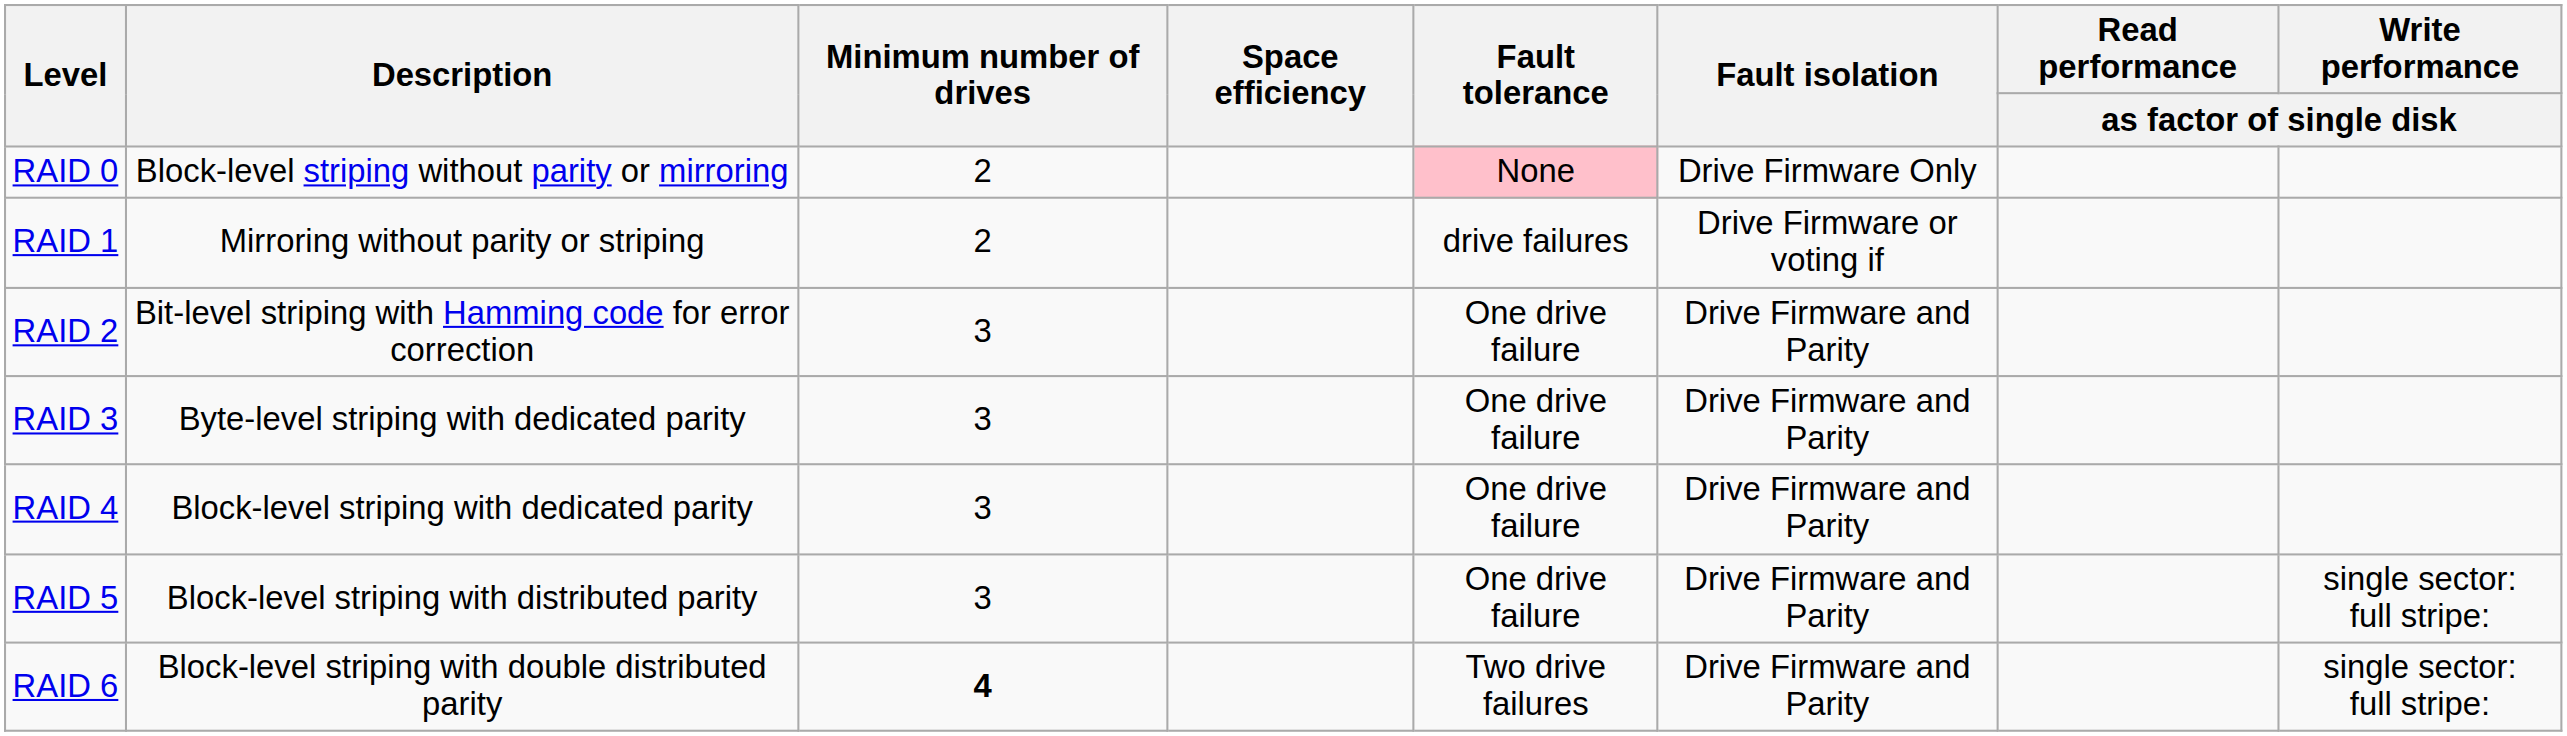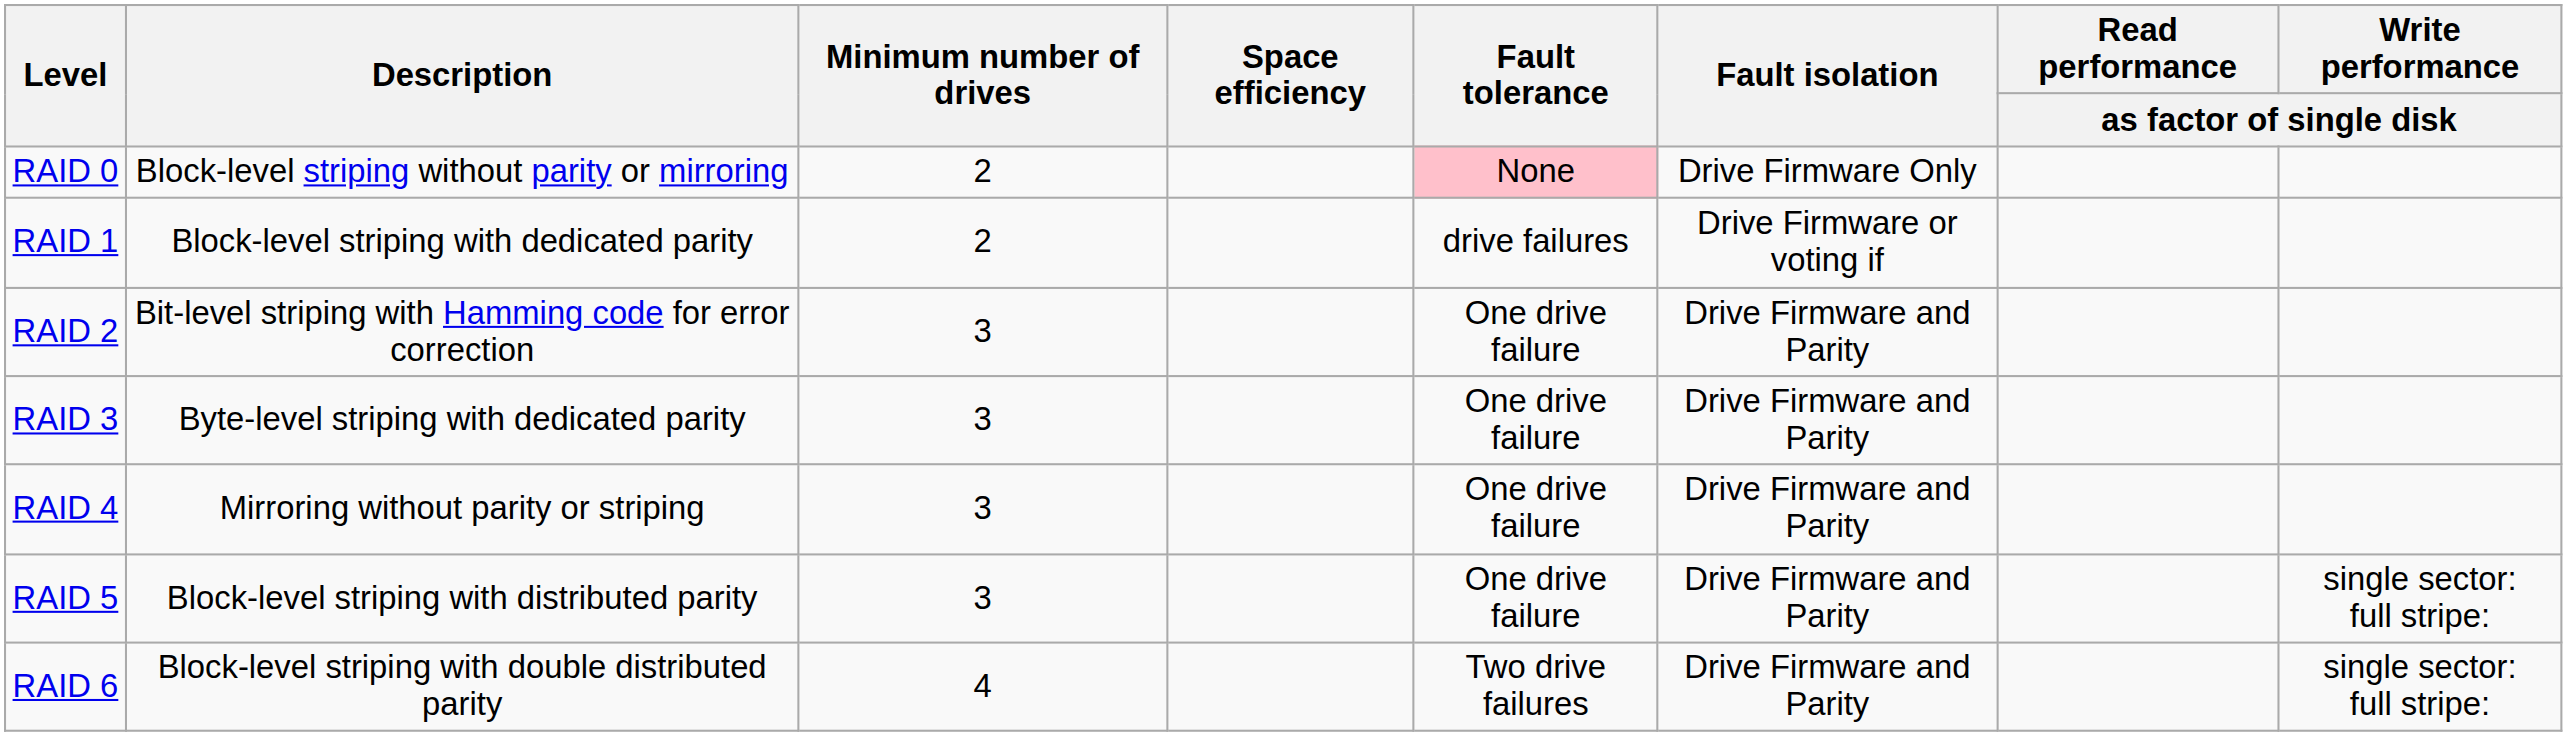RAID 1 | Description: Mirroring without parity or striping -> Block-level striping with dedicated parity
RAID 4 | Description: Block-level striping with dedicated parity -> Mirroring without parity or striping
RAID 6 | Minimum number of drives: bold -> normal
